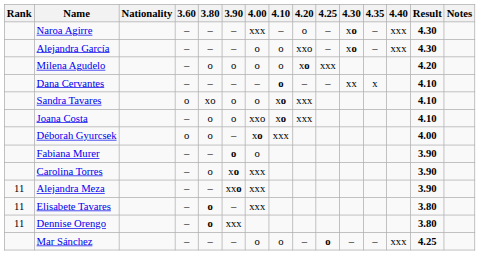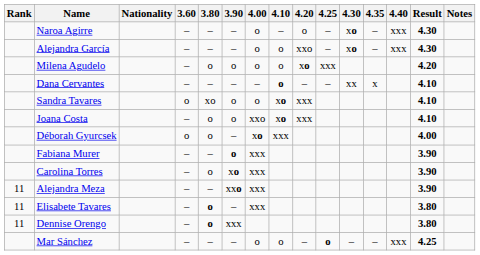Naroa Agirre | 4.00: xxx -> o
Fabiana Murer | 4.00: o -> xxx
